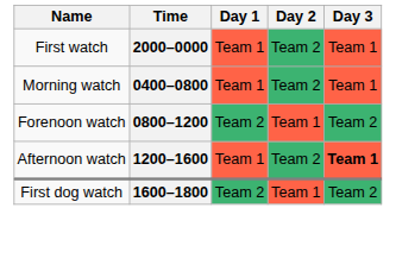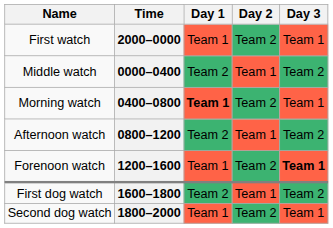+ row: Middle watch | 0000–0400 | Team 2 | Team 1 | Team 2
0400–0800 | Day 1: normal -> bold
0800–1200 | Name: Forenoon watch -> Afternoon watch
1200–1600 | Name: Afternoon watch -> Forenoon watch
+ row: Second dog watch | 1800–2000 | Team 1 | Team 2 | Team 1
